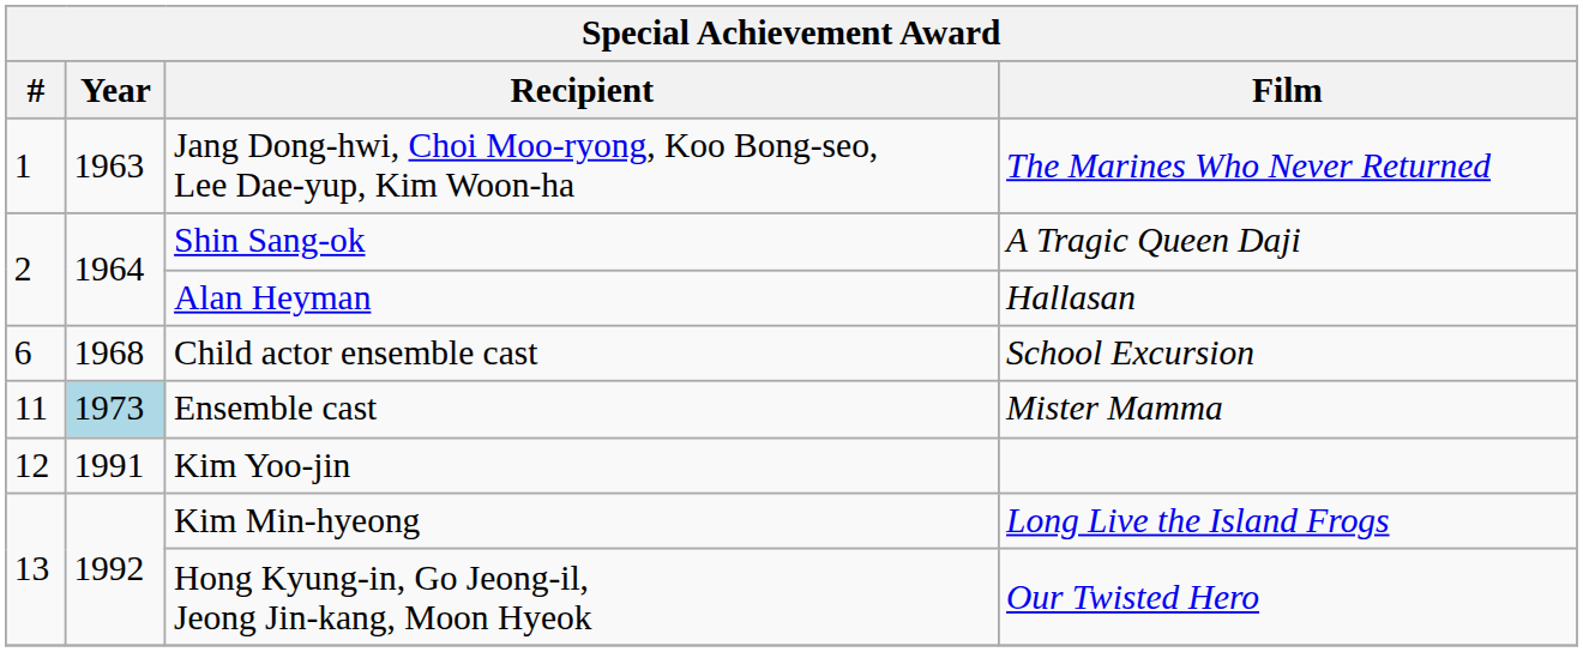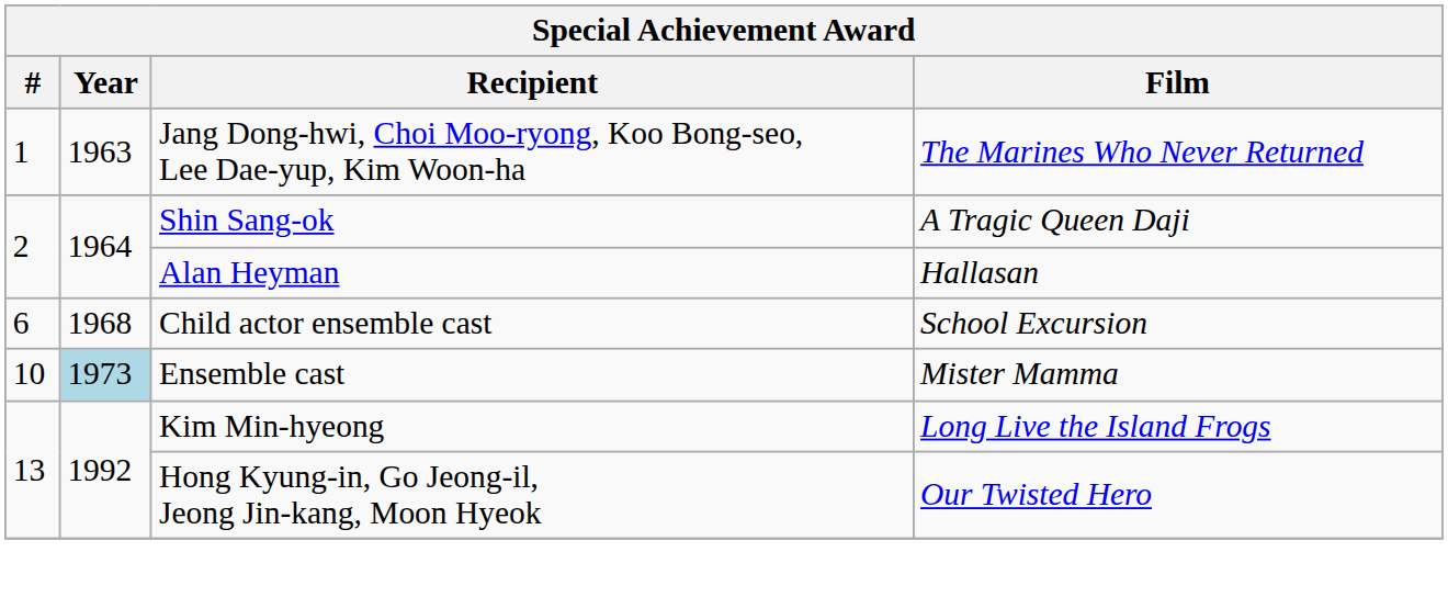Ensemble cast | #: 11 -> 10
- row: 12 | 1991 | Kim Yoo-jin
